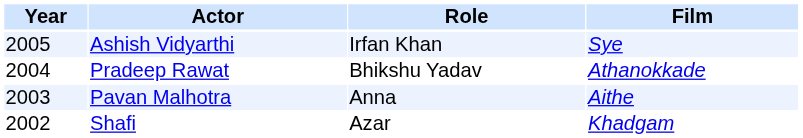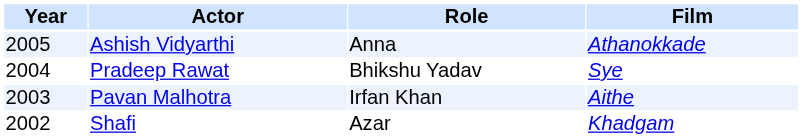Ashish Vidyarthi | Role: Irfan Khan -> Anna
Ashish Vidyarthi | Film: Sye -> Athanokkade
Pradeep Rawat | Film: Athanokkade -> Sye
Pavan Malhotra | Role: Anna -> Irfan Khan
